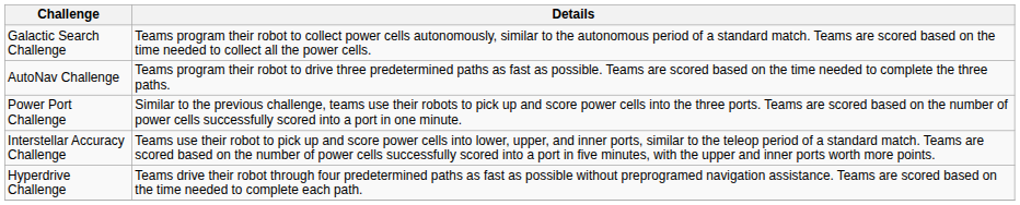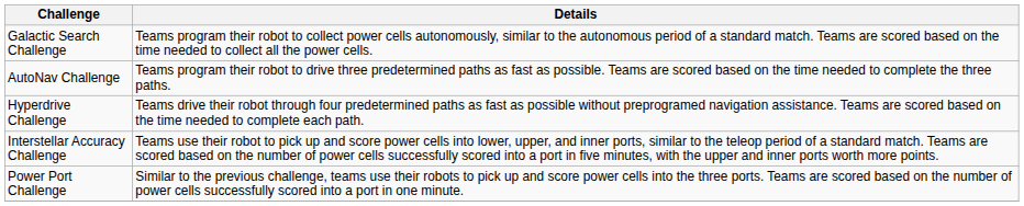rows swapped: Hyperdrive Challenge <-> Power Port Challenge
